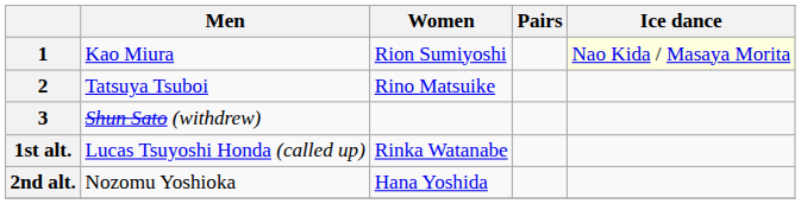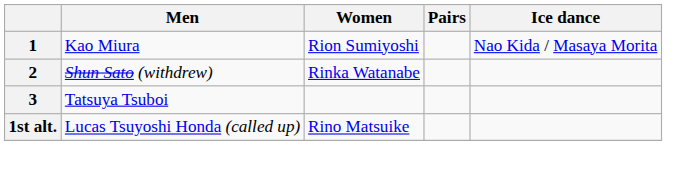1 | Ice dance: lightyellow background -> no background
2 | Men: Tatsuya Tsuboi -> Shun Sato (withdrew)
2 | Women: Rino Matsuike -> Rinka Watanabe
3 | Men: Shun Sato (withdrew) -> Tatsuya Tsuboi
1st alt. | Women: Rinka Watanabe -> Rino Matsuike
- row: 2nd alt. | Nozomu Yoshioka | Hana Yoshida
